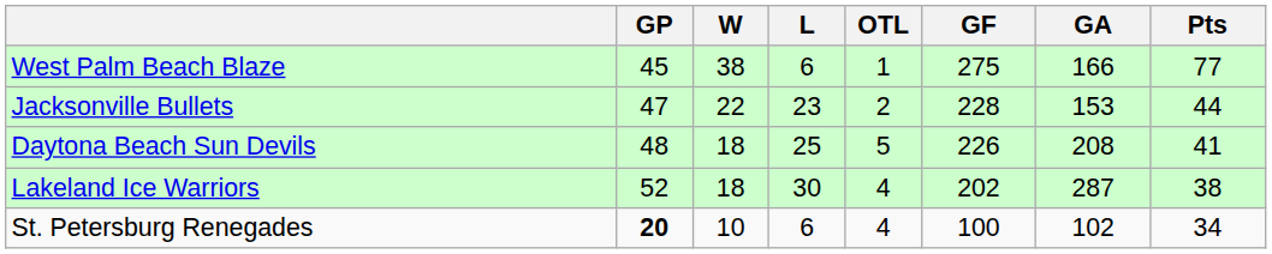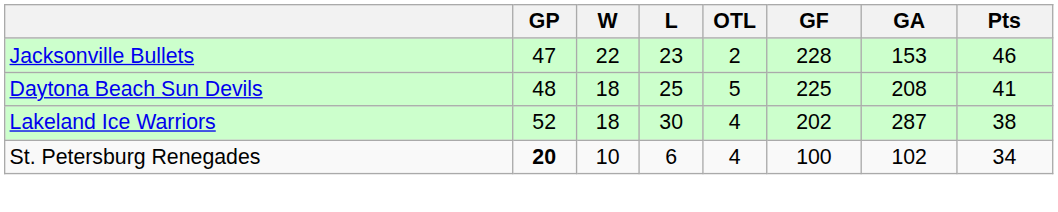- row: West Palm Beach Blaze | 45 | 38 | 6 | 1 | 275 | 166 | 77
Jacksonville Bullets | Pts: 44 -> 46
Daytona Beach Sun Devils | GF: 226 -> 225
